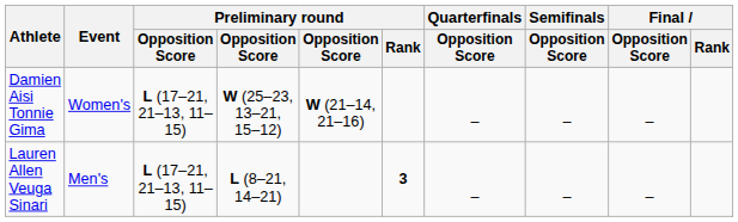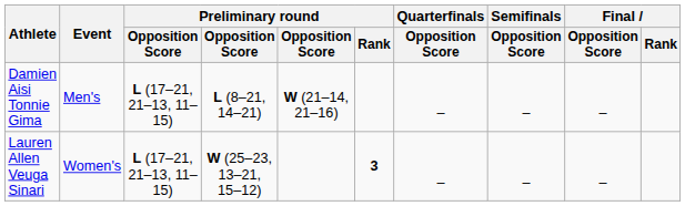Damien Aisi Tonnie Gima | Event: Women's -> Men's
Damien Aisi Tonnie Gima | column 4: W (25–23, 13–21, 15–12) -> L (8–21, 14–21)
Lauren Allen Veuga Sinari | Event: Men's -> Women's
Lauren Allen Veuga Sinari | column 4: L (8–21, 14–21) -> W (25–23, 13–21, 15–12)
